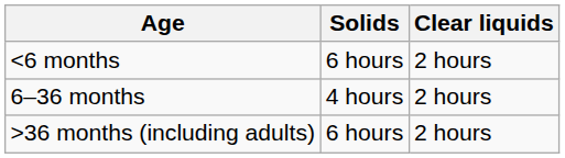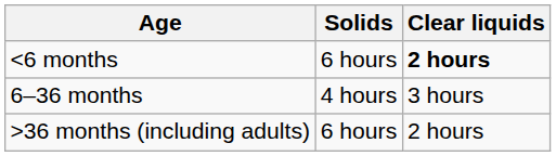<6 months | Clear liquids: normal -> bold
6–36 months | Clear liquids: 2 hours -> 3 hours
